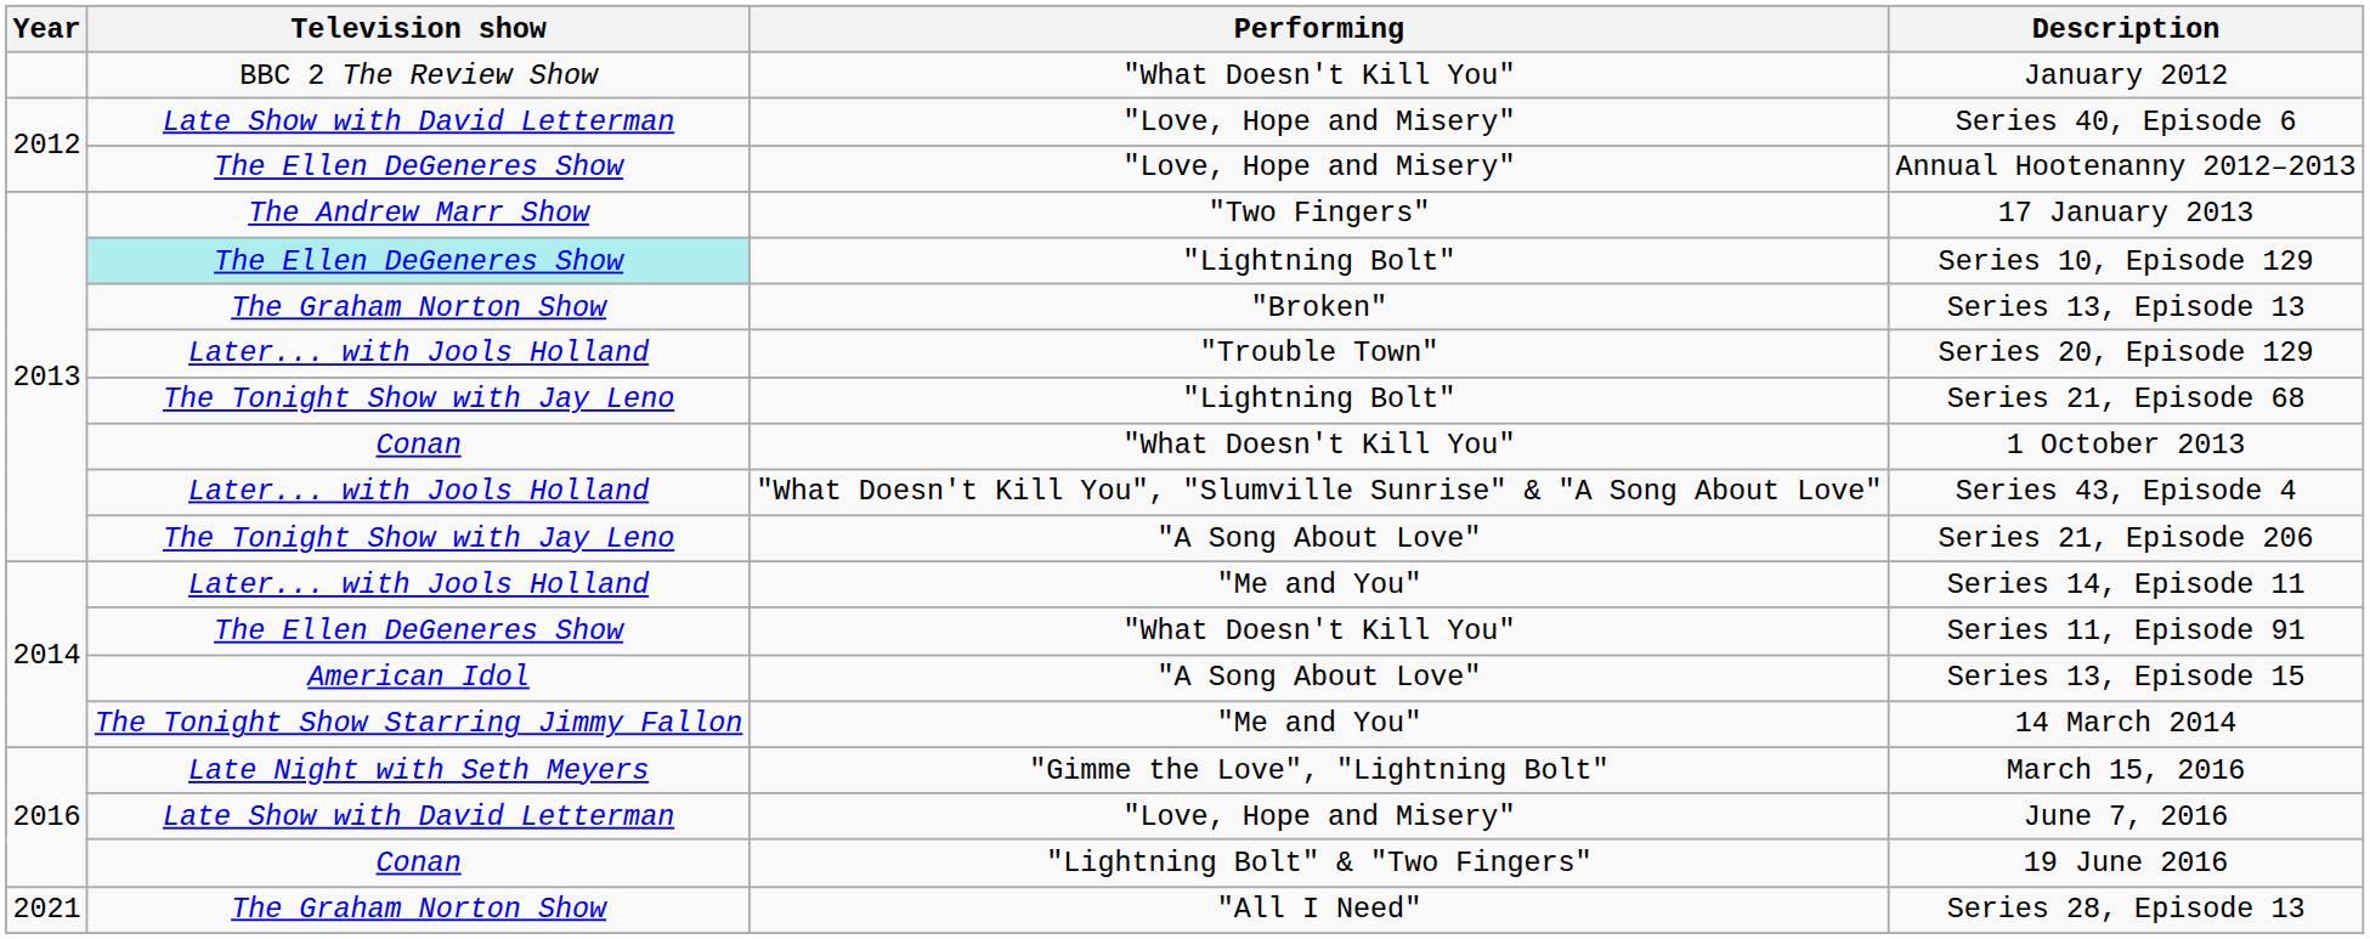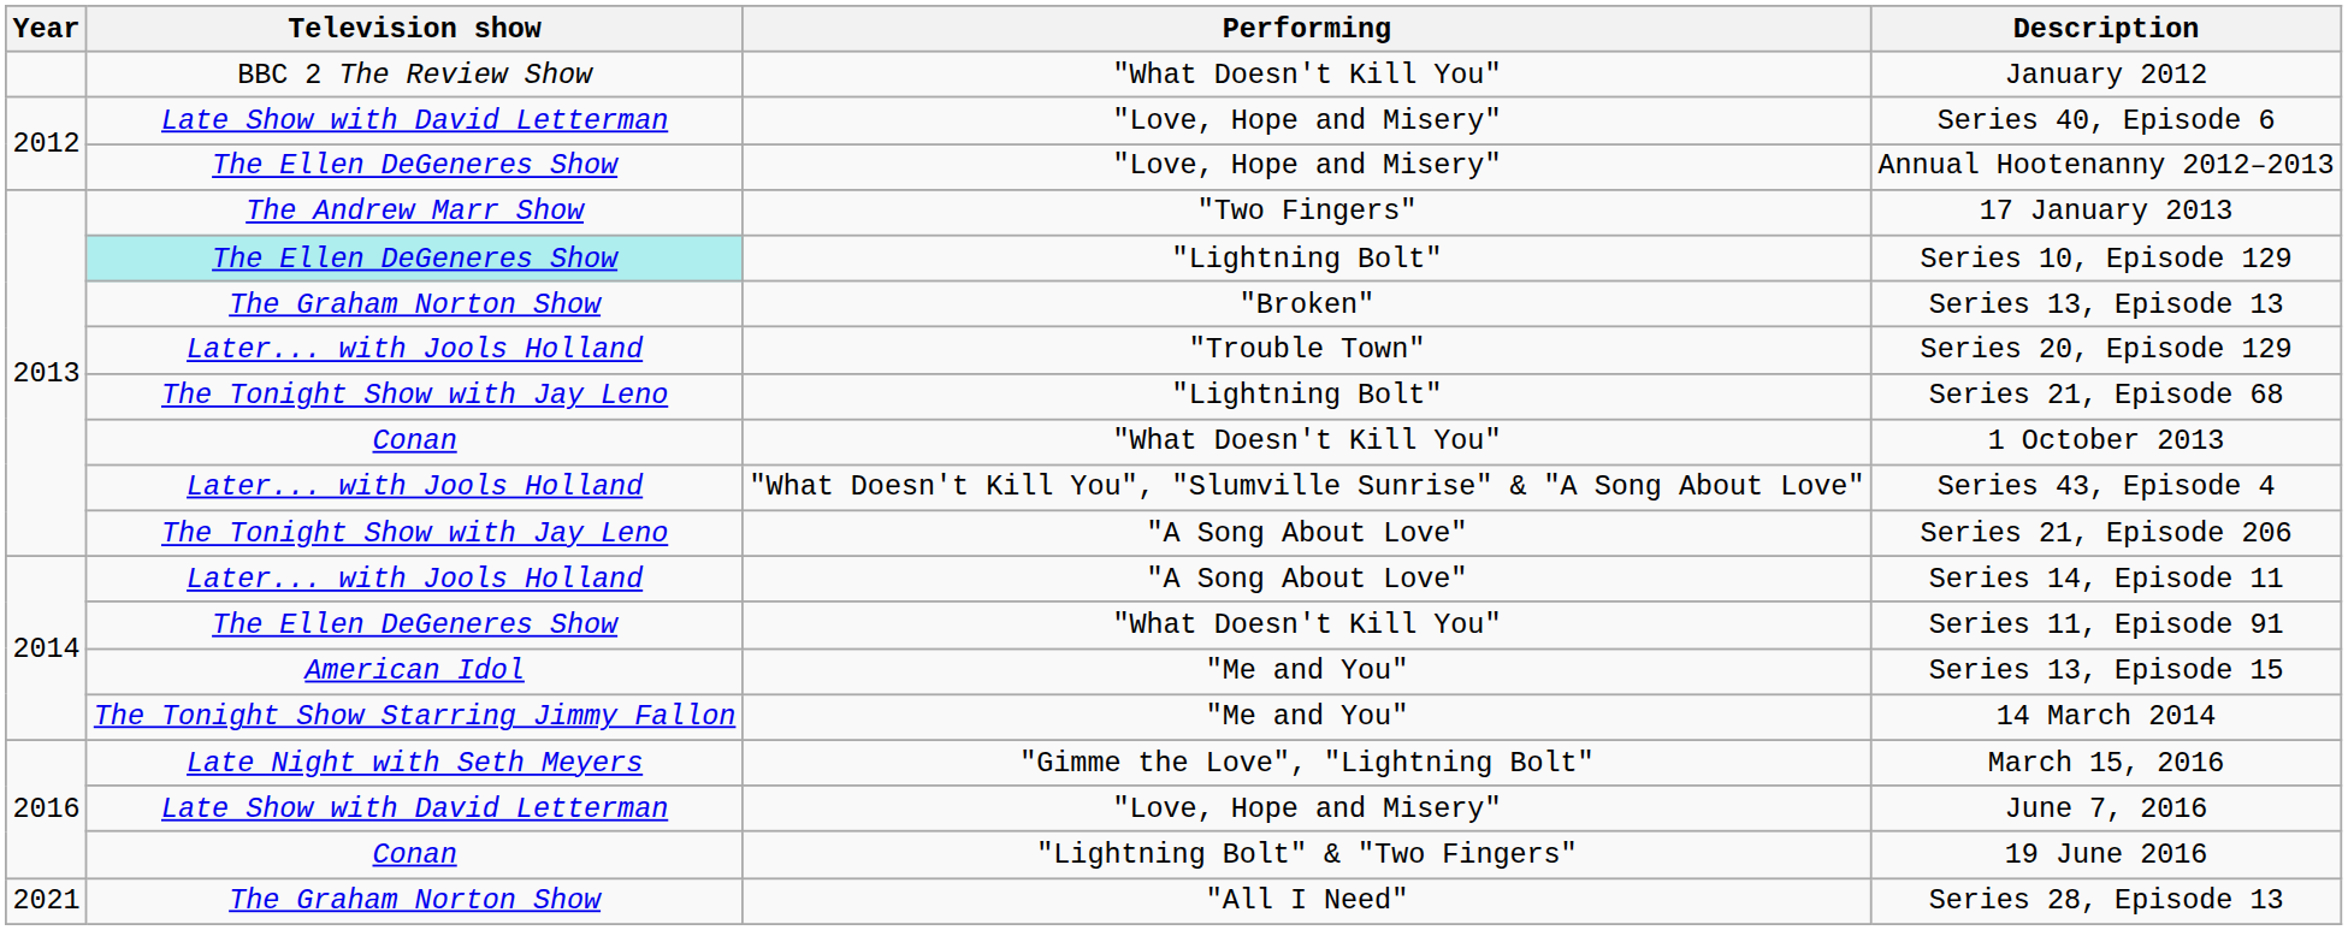Series 14, Episode 11 | Performing: "Me and You" -> "A Song About Love"
Series 13, Episode 15 | Performing: "A Song About Love" -> "Me and You"
